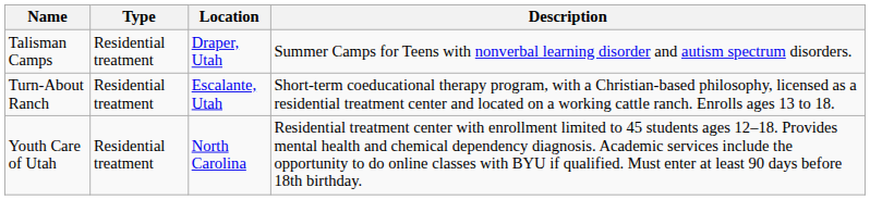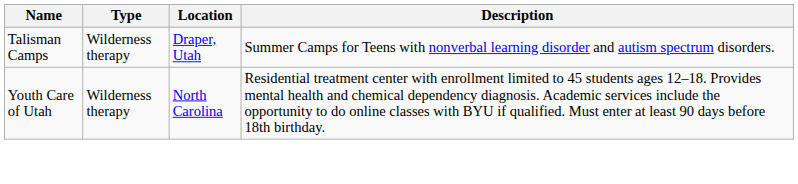Talisman Camps | Type: Residential treatment -> Wilderness therapy
- row: Turn-About Ranch | Residential treatment | Escalante, Utah | Short-term coeducational therapy program, with a Christian-based philosophy, licensed as a residential treatment center and located on a working cattle ranch. Enrolls ages 13 to 18.
Youth Care of Utah | Type: Residential treatment -> Wilderness therapy
